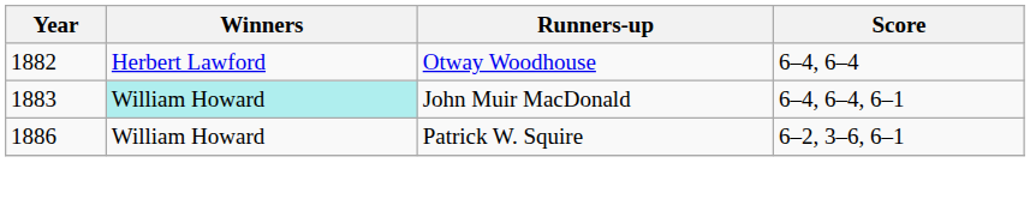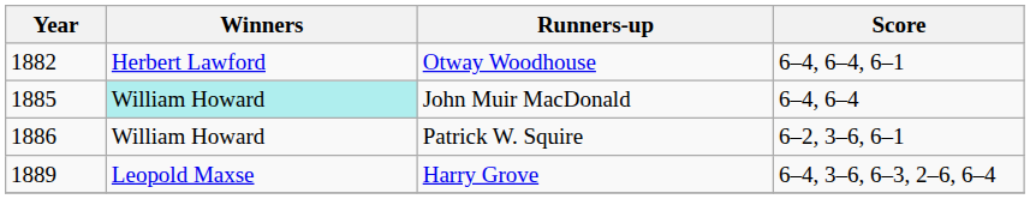Otway Woodhouse | Score: 6–4, 6–4 -> 6–4, 6–4, 6–1
John Muir MacDonald | Year: 1883 -> 1885
John Muir MacDonald | Score: 6–4, 6–4, 6–1 -> 6–4, 6–4
+ row: 1889 | Leopold Maxse | Harry Grove | 6–4, 3–6, 6–3, 2–6, 6–4
